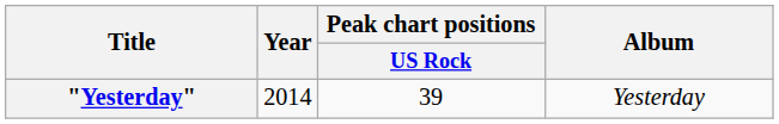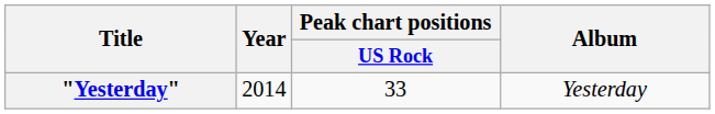"Yesterday" | Peak chart positions / US Rock: 39 -> 33
